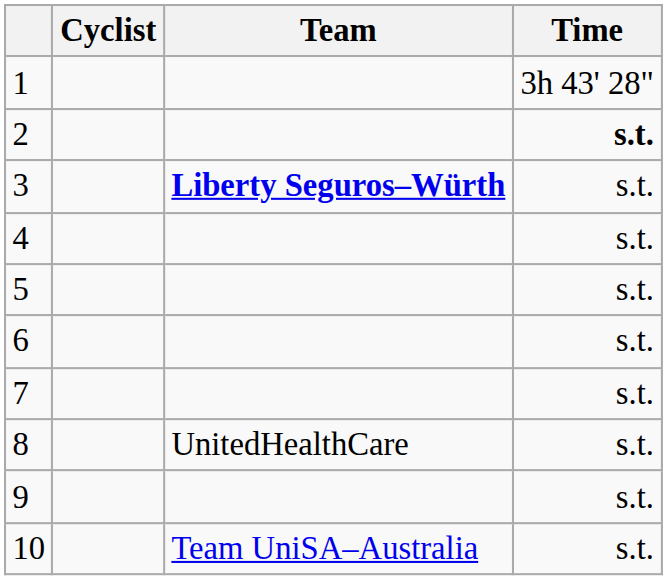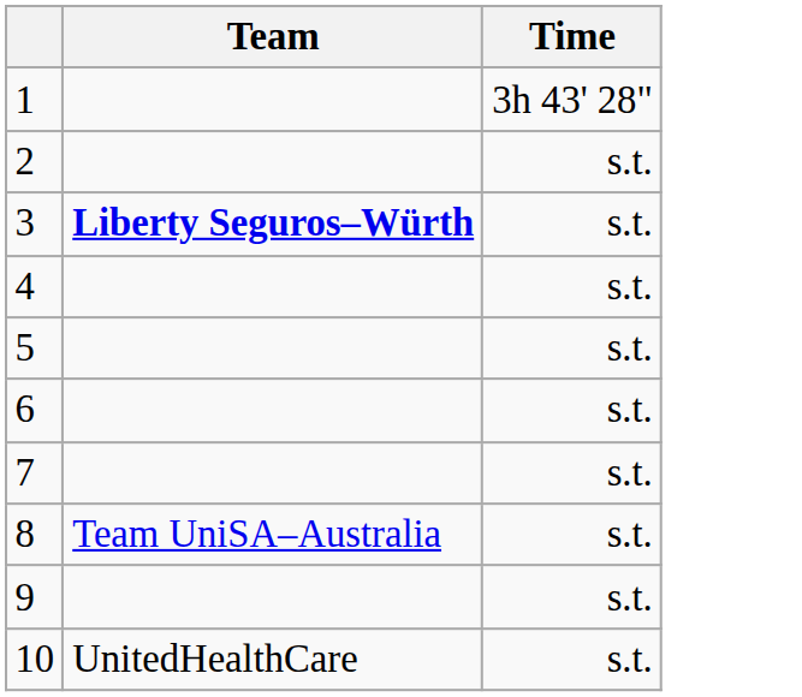- column: Cyclist
2 | Time: bold -> normal
8 | Team: UnitedHealthCare -> Team UniSA–Australia
10 | Team: Team UniSA–Australia -> UnitedHealthCare
